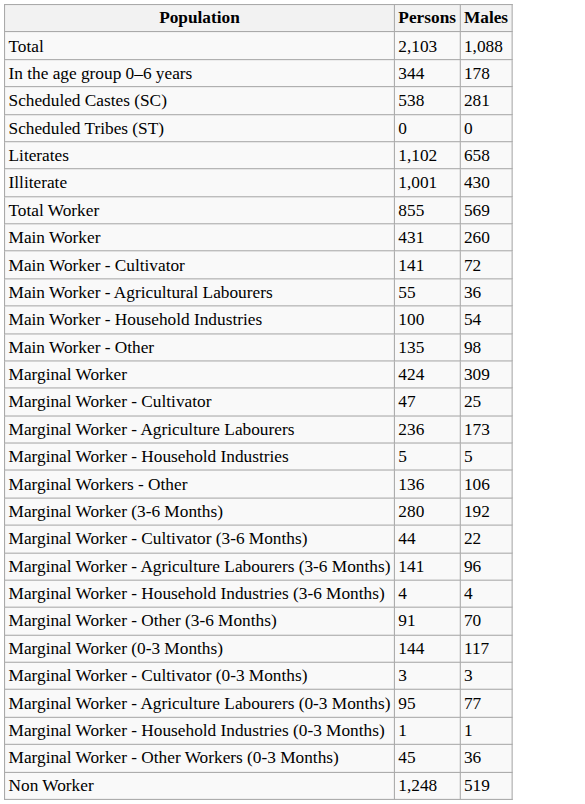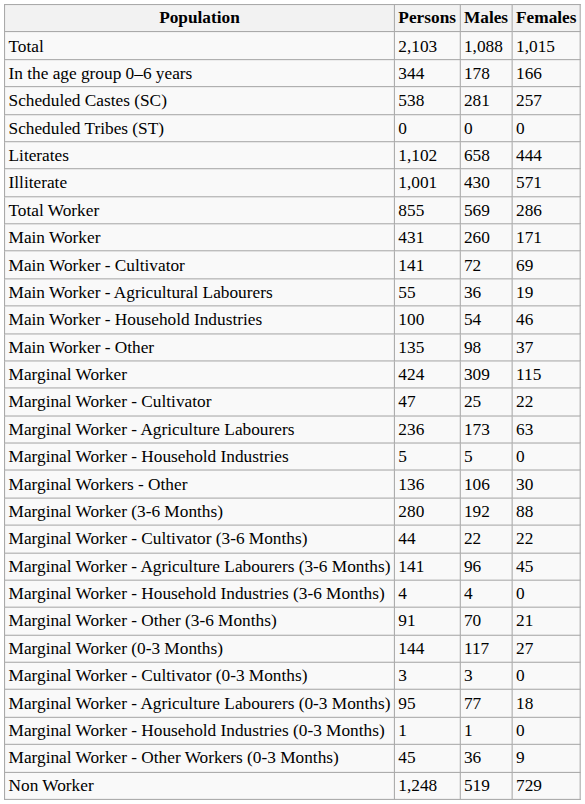+ column: Females | 1,015 | 166 | 257 | 0 | 444 | 571 | 286 | 171 | 69 | 19 | 46 | 37 | 115 | 22 | 63 | 0 | 30 | 88 | 22 | 45 | 0 | 21 | 27 | 0 | 18 | 0 | 9 | 729
